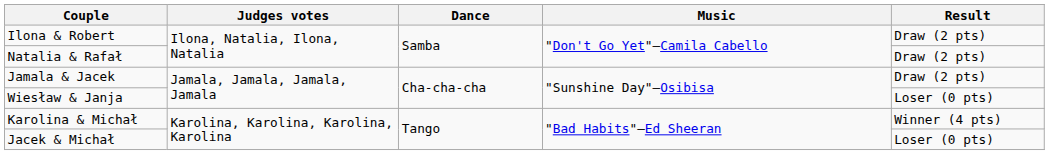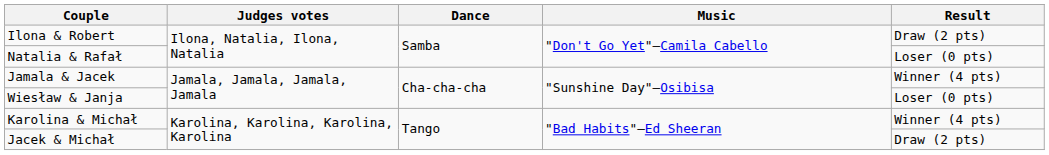Natalia & Rafał | Result: Draw (2 pts) -> Loser (0 pts)
Jamala & Jacek | Result: Draw (2 pts) -> Winner (4 pts)
Jacek & Michał | Result: Loser (0 pts) -> Draw (2 pts)
